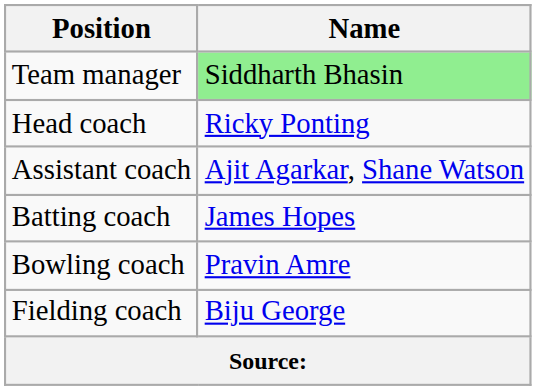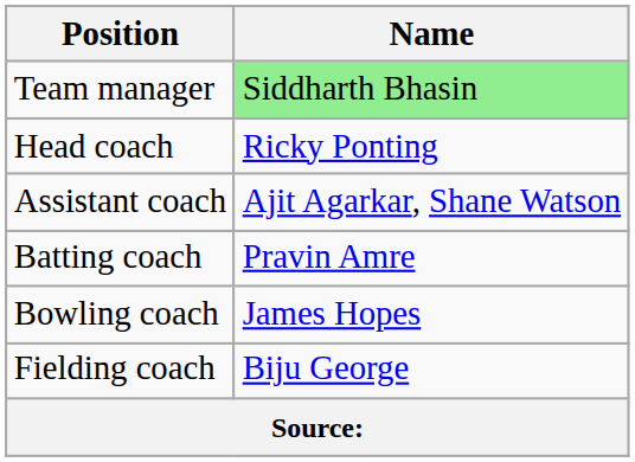Batting coach | Name: James Hopes -> Pravin Amre
Bowling coach | Name: Pravin Amre -> James Hopes
